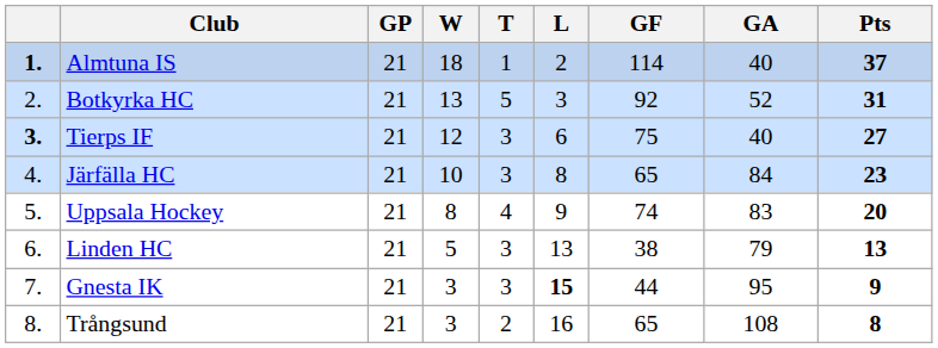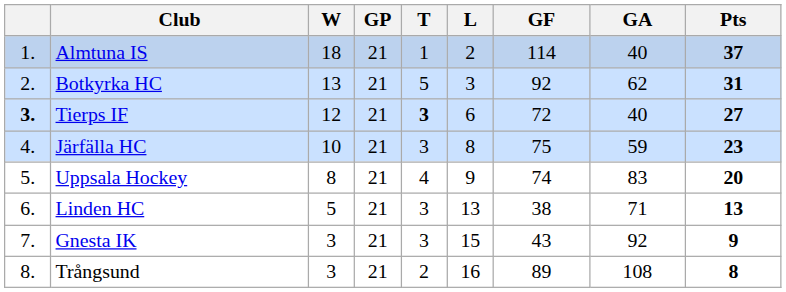columns swapped: GP <-> W
Almtuna IS | column 1: bold -> normal
Botkyrka HC | GA: 52 -> 62
Tierps IF | T: normal -> bold
Tierps IF | GF: 75 -> 72
Järfälla HC | GF: 65 -> 75
Järfälla HC | GA: 84 -> 59
Linden HC | GA: 79 -> 71
Gnesta IK | L: bold -> normal
Gnesta IK | GF: 44 -> 43
Gnesta IK | GA: 95 -> 92
Trångsund | GF: 65 -> 89
